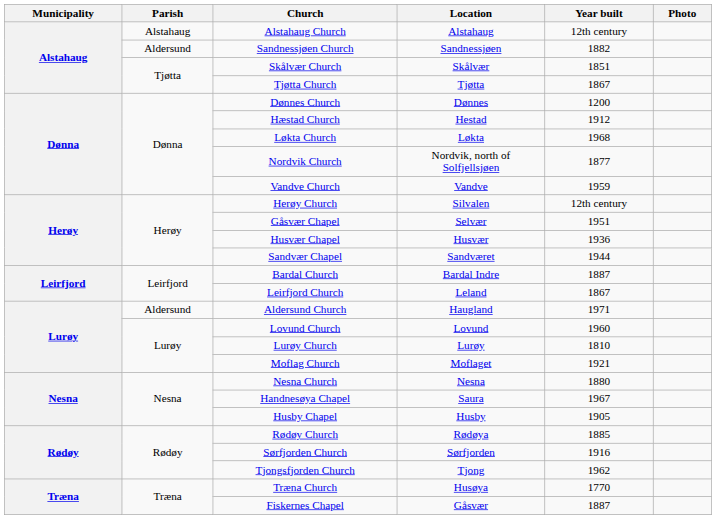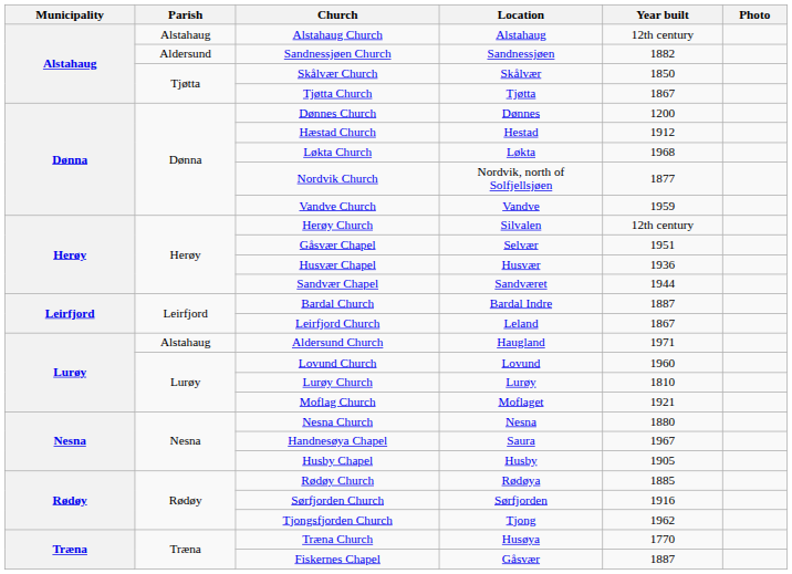Skålvær Church | Year built: 1851 -> 1850
Aldersund Church | Parish: Aldersund -> Alstahaug
